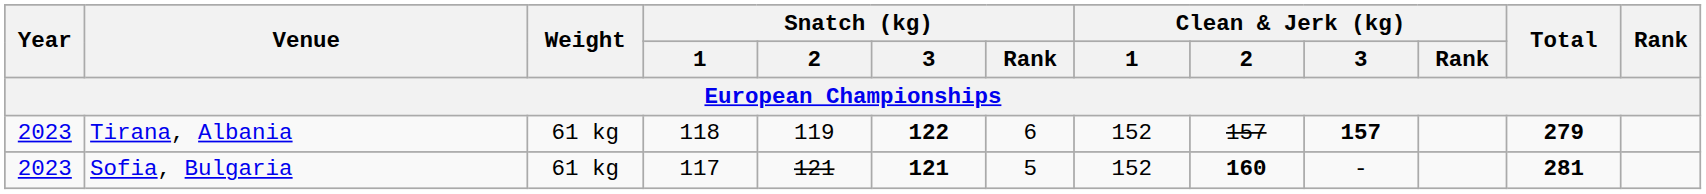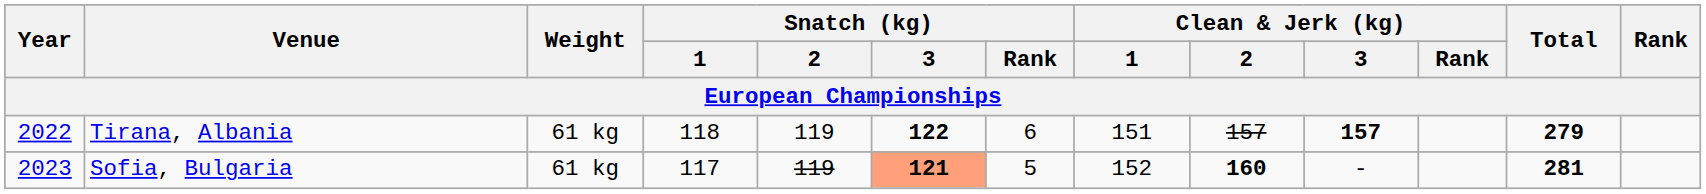Tirana, Albania | Year: 2023 -> 2022
Tirana, Albania | Clean & Jerk (kg) / 1: 152 -> 151
Sofia, Bulgaria | Snatch (kg) / 2: 121 -> 119
Sofia, Bulgaria | Snatch (kg) / 3: no background -> lightsalmon background
